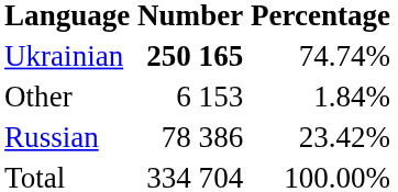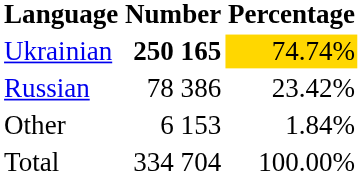Ukrainian | Percentage: no background -> gold background
rows swapped: Russian <-> Other
